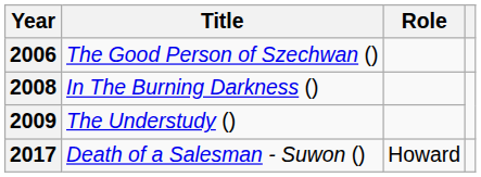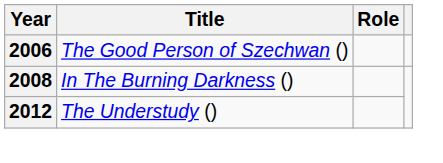The Understudy () | Year: 2009 -> 2012
- row: 2017 | Death of a Salesman - Suwon () | Howard
